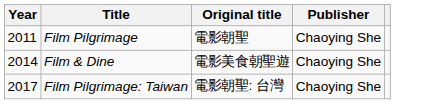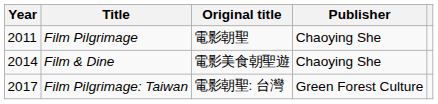Film Pilgrimage: Taiwan | Publisher: Chaoying She -> Green Forest Culture
